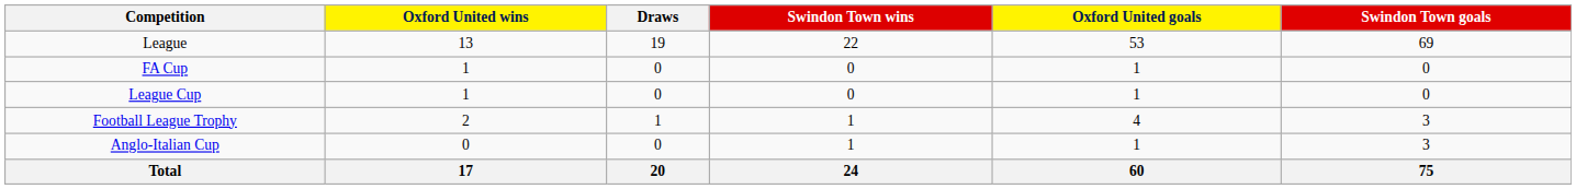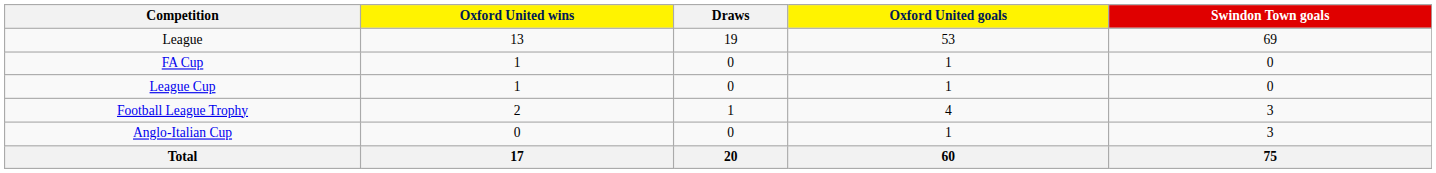- column: Swindon Town wins | 22 | 0 | 0 | 1 | 1 | 24
